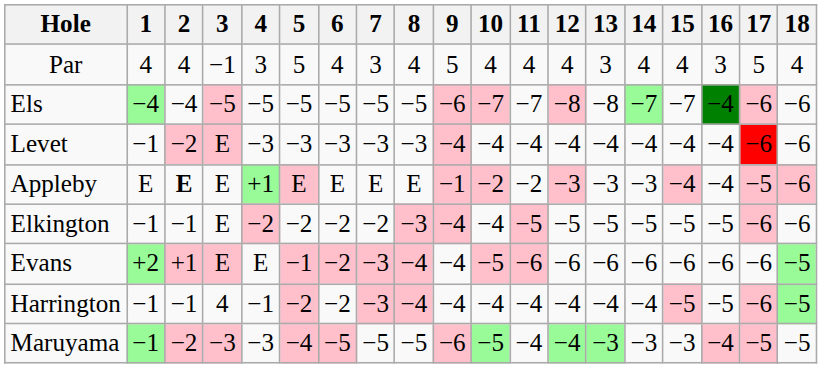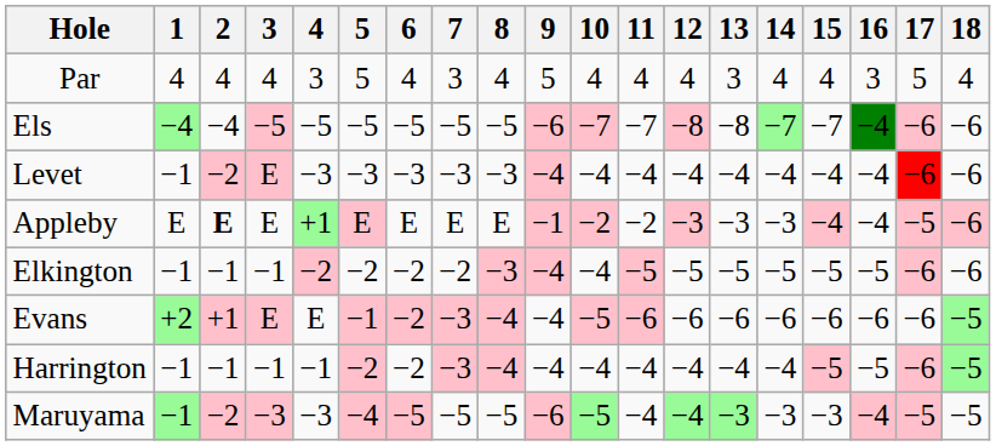Par | 3: −1 -> 4
Elkington | 3: E -> −1
Harrington | 3: 4 -> −1
